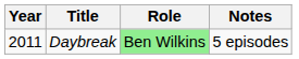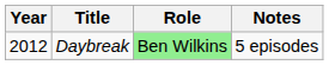Daybreak | Year: 2011 -> 2012
